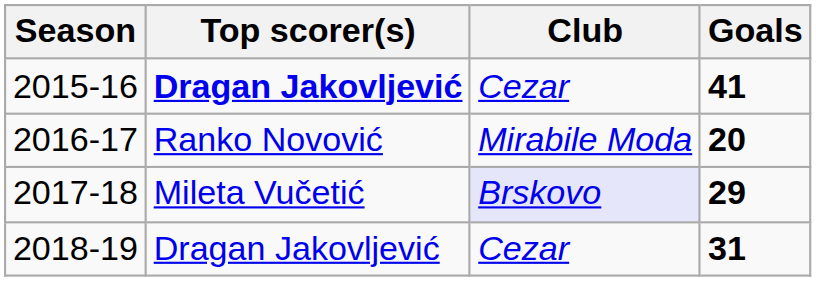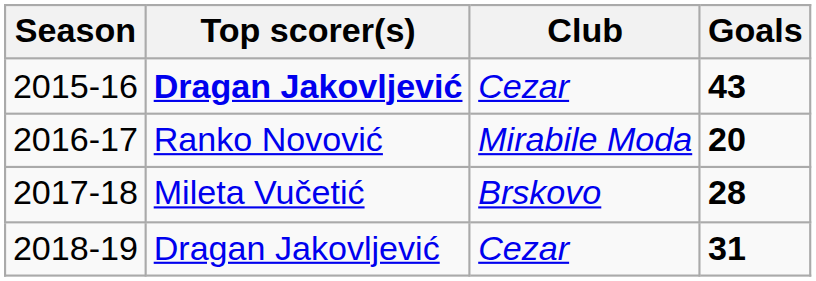2015-16 | Goals: 41 -> 43
2017-18 | Club: lavender background -> no background
2017-18 | Goals: 29 -> 28
